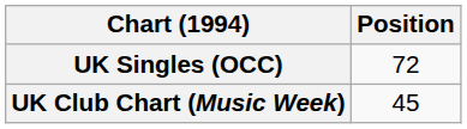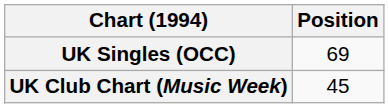UK Singles (OCC) | Position: 72 -> 69
